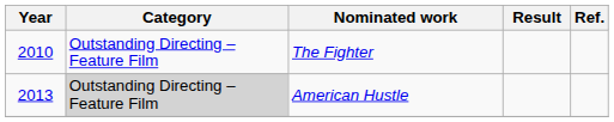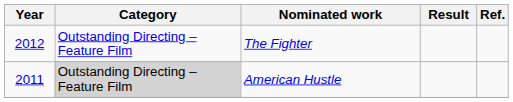The Fighter | Year: 2010 -> 2012
American Hustle | Year: 2013 -> 2011
